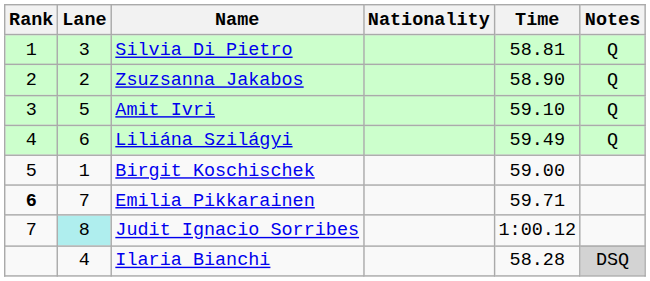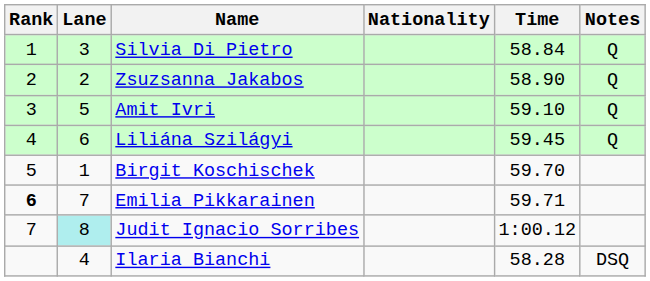Silvia Di Pietro | Time: 58.81 -> 58.84
Liliána Szilágyi | Time: 59.49 -> 59.45
Birgit Koschischek | Time: 59.00 -> 59.70
Ilaria Bianchi | Notes: lightgrey background -> no background
